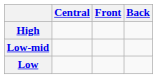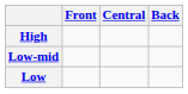columns swapped: Front <-> Central
